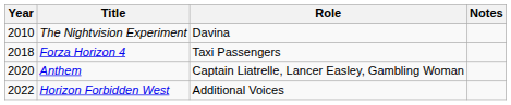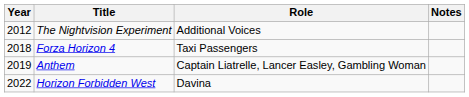The Nightvision Experiment | Year: 2010 -> 2012
The Nightvision Experiment | Role: Davina -> Additional Voices
Anthem | Year: 2020 -> 2019
Horizon Forbidden West | Role: Additional Voices -> Davina
